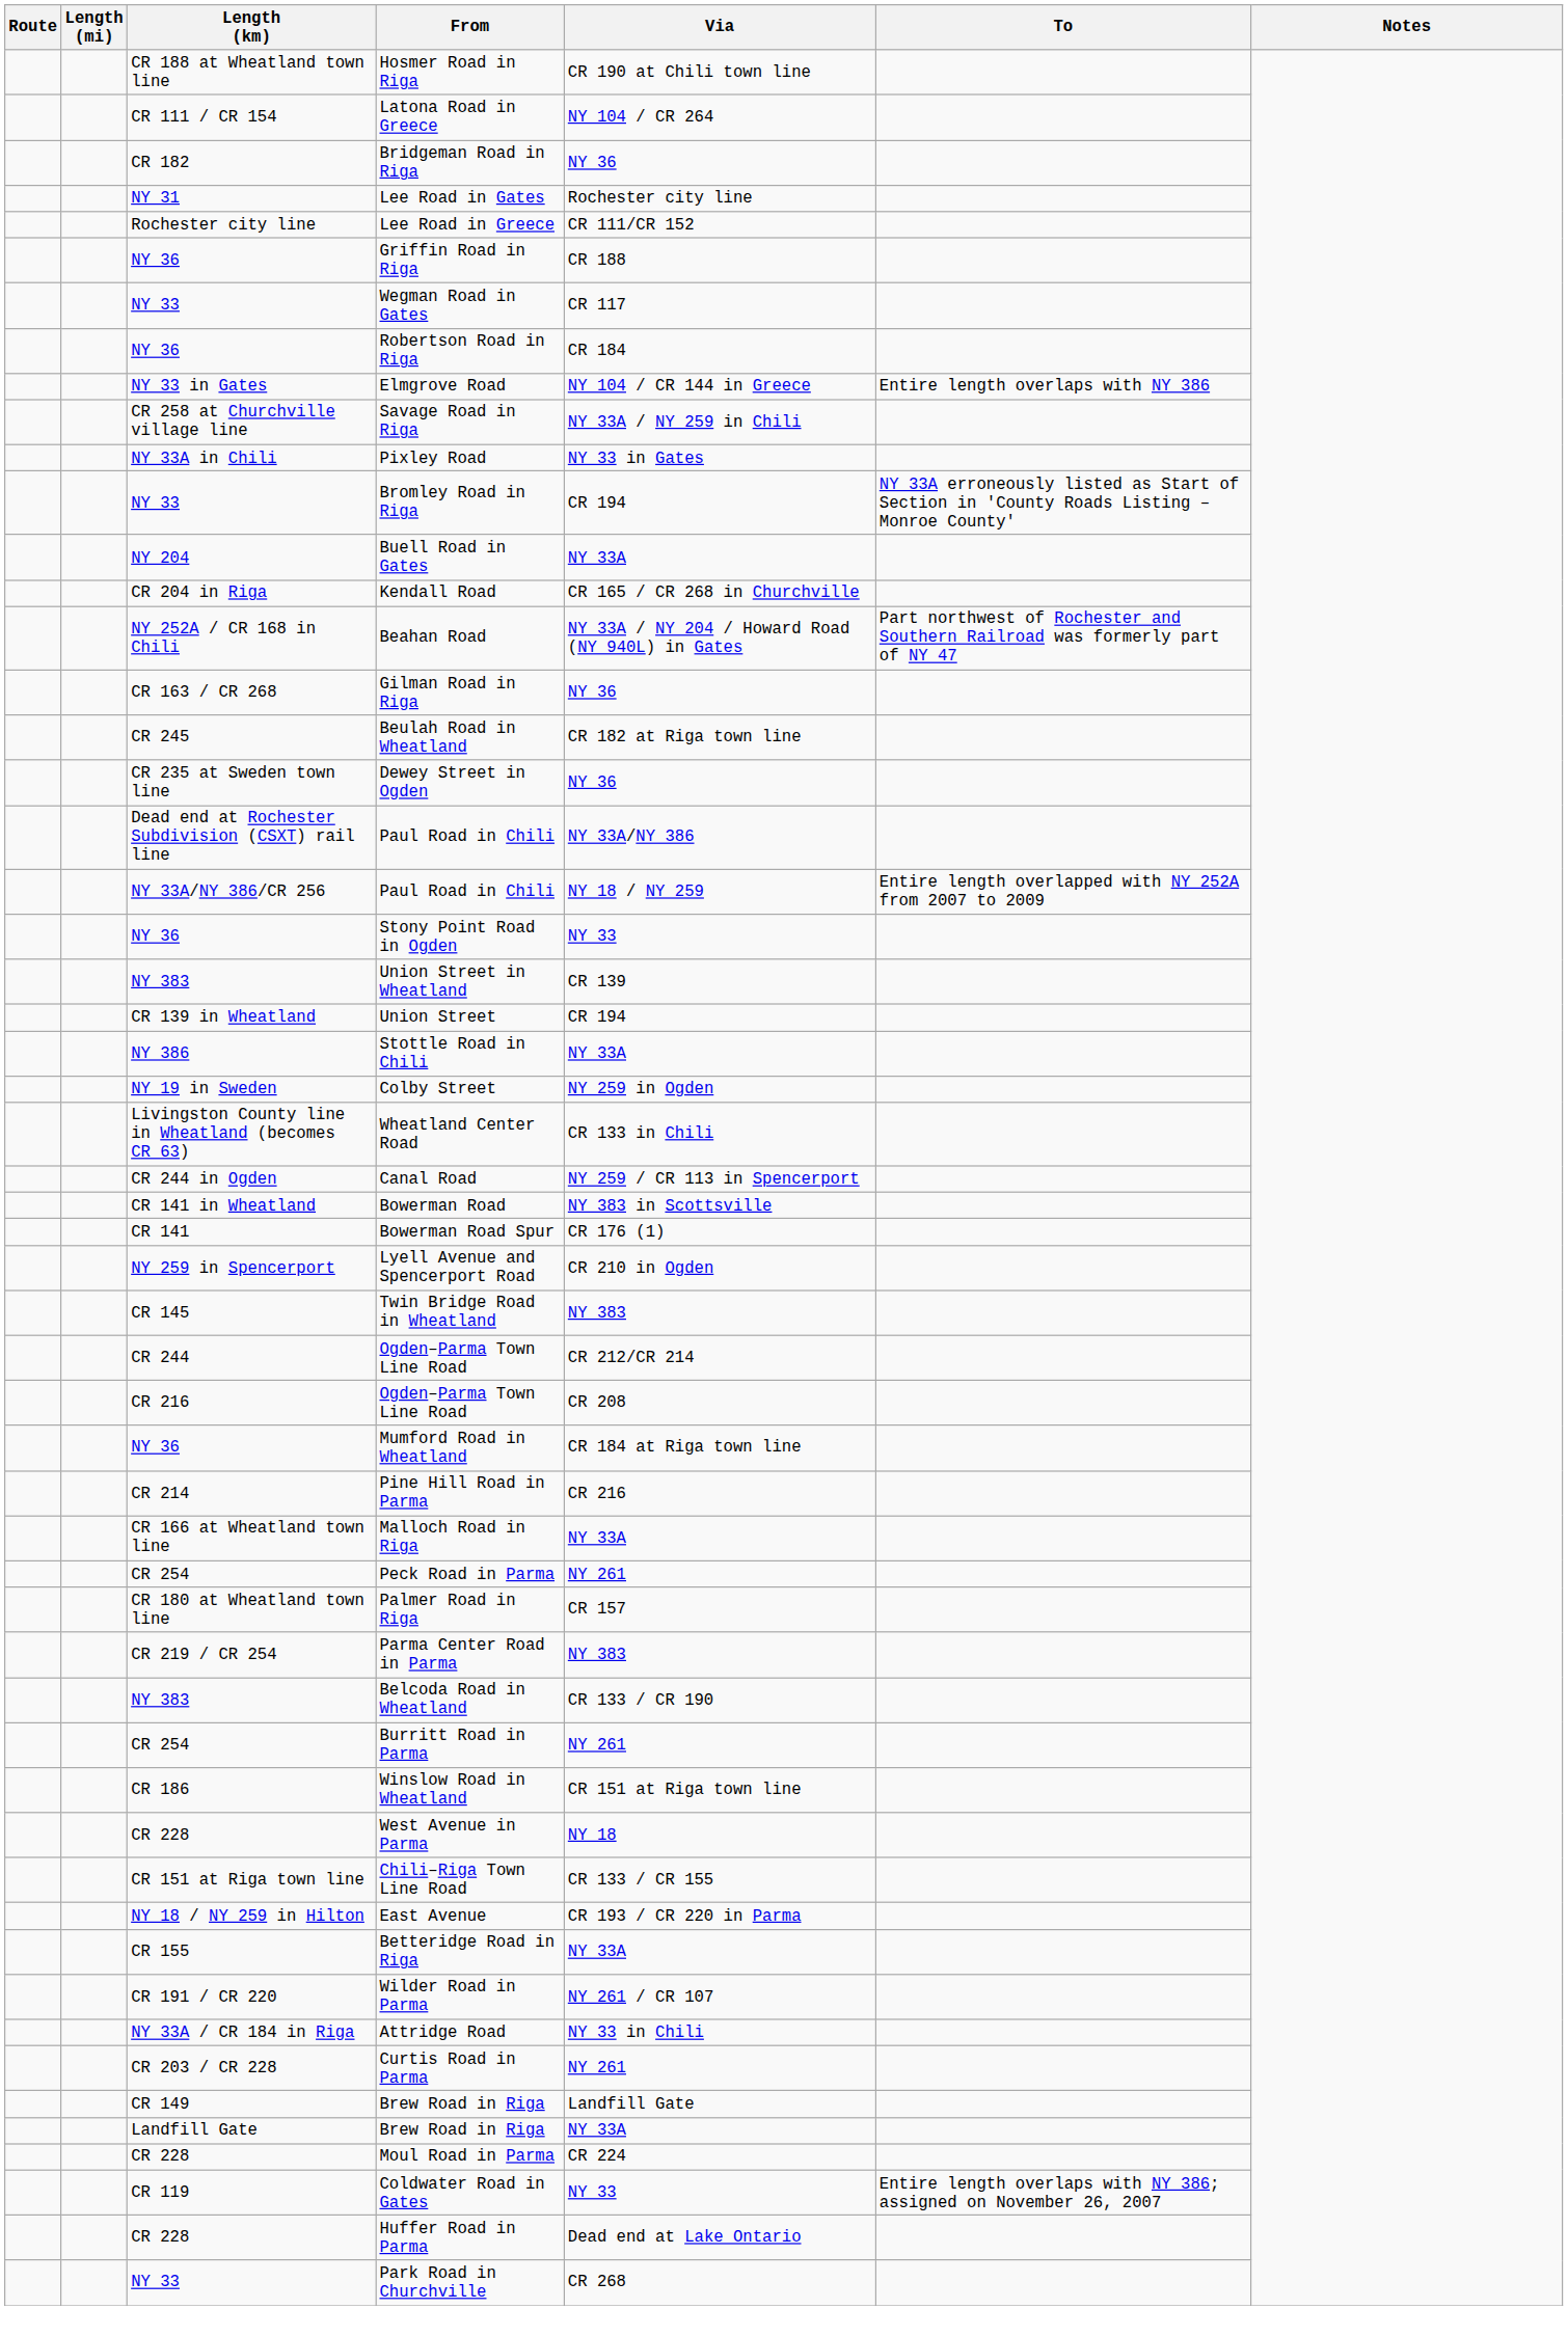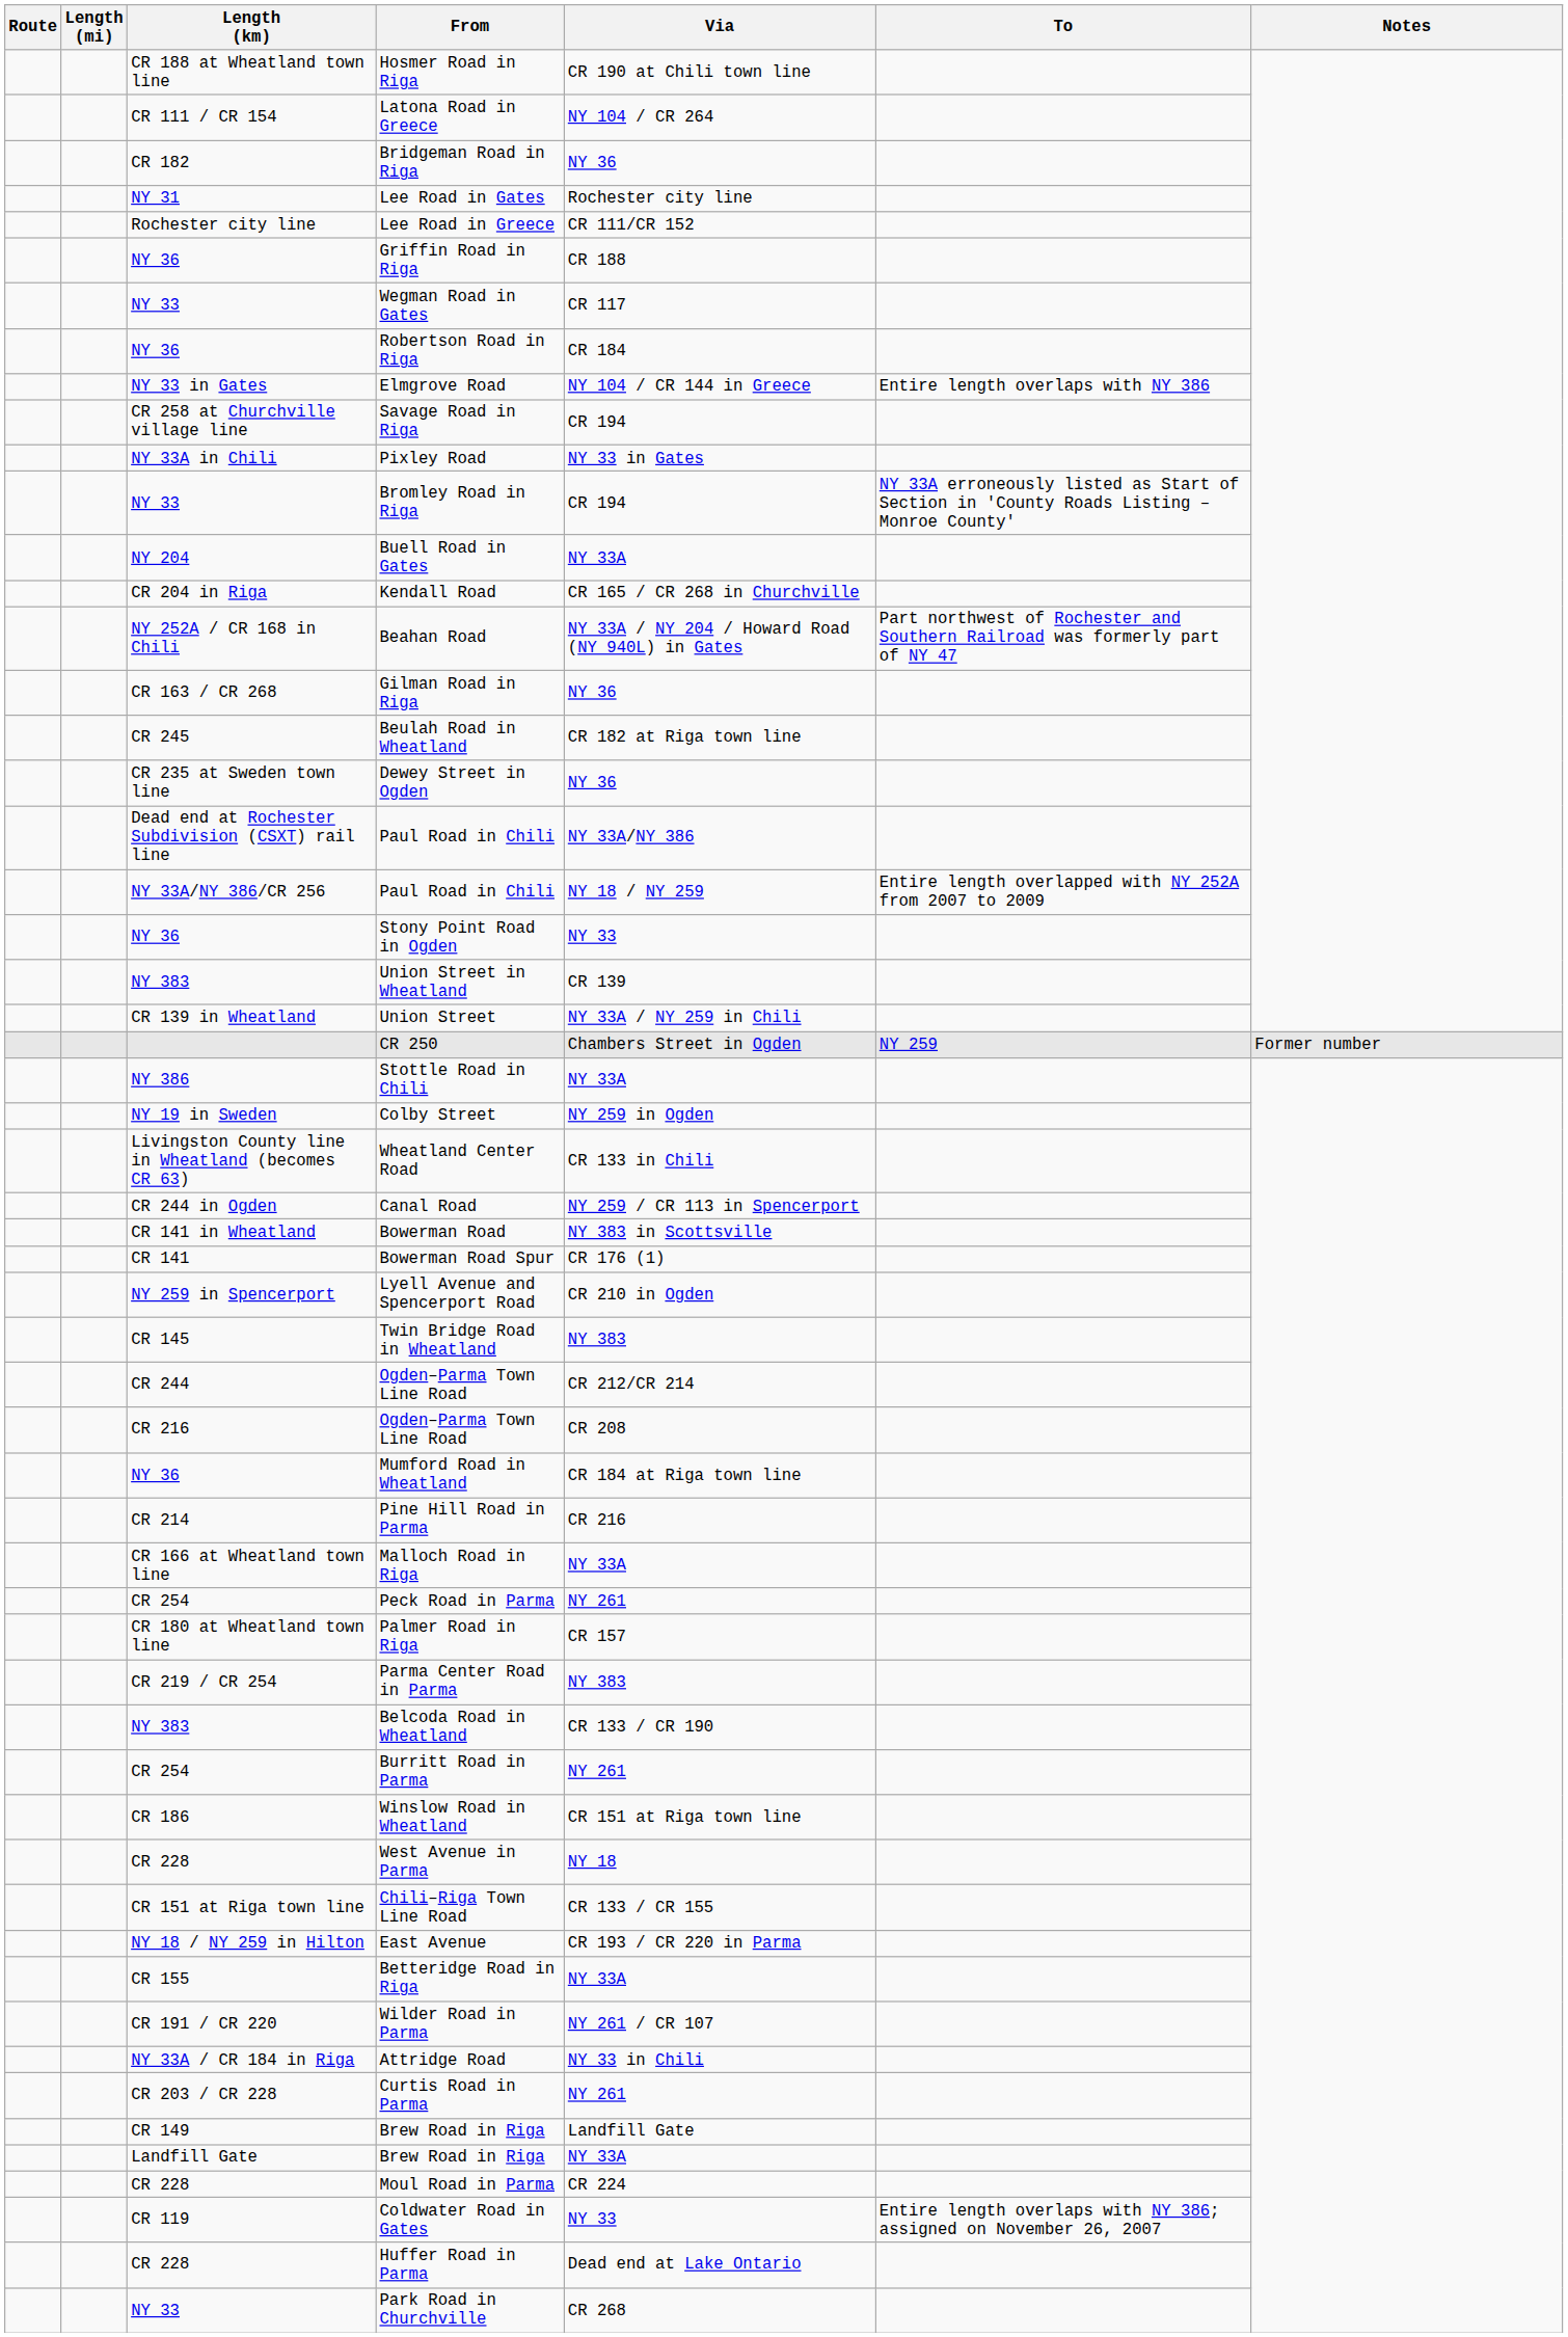Savage Road in Riga | Via: NY 33A / NY 259 in Chili -> CR 194
Union Street | Via: CR 194 -> NY 33A / NY 259 in Chili
+ row: CR 250 | Chambers Street in Ogden | NY 259 | Former number
